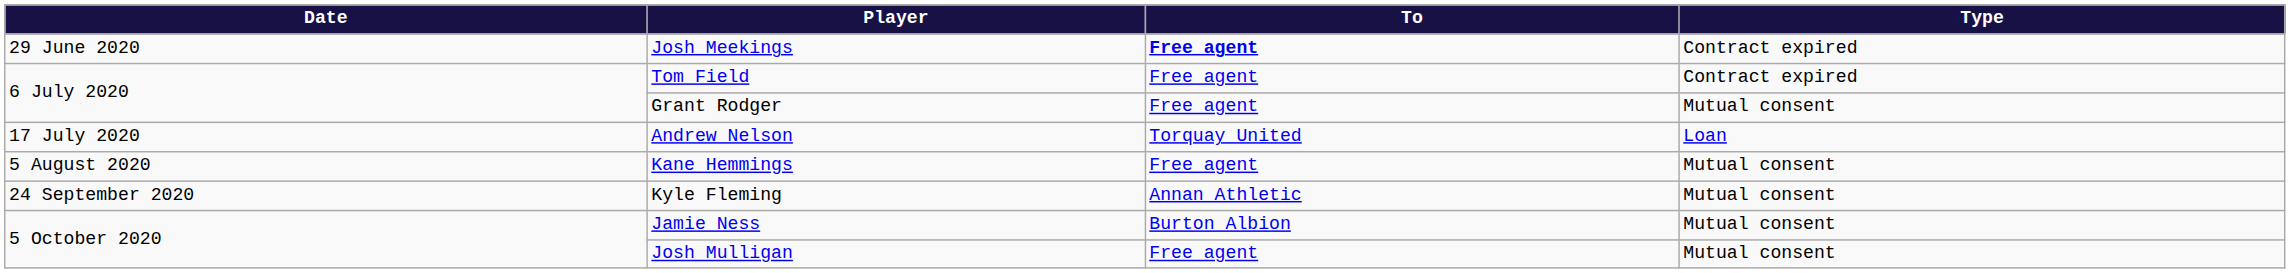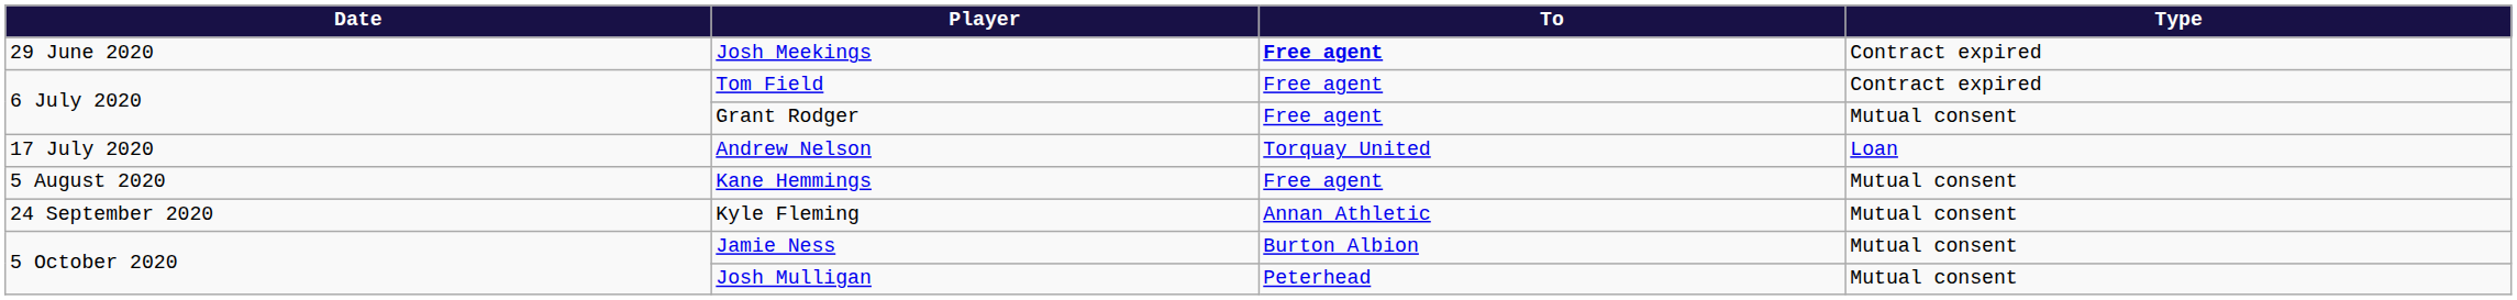Josh Mulligan | To: Free agent -> Peterhead
